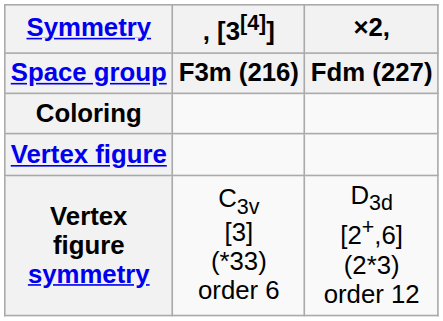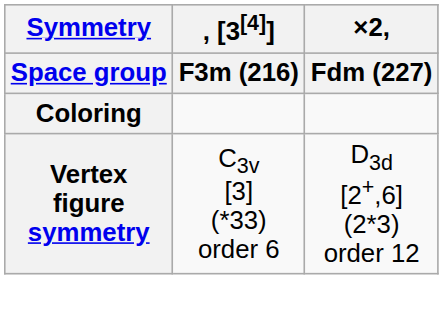- row: Vertex figure
